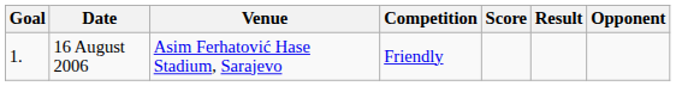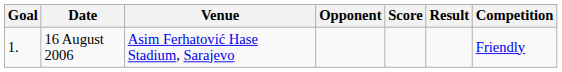columns swapped: Opponent <-> Competition
